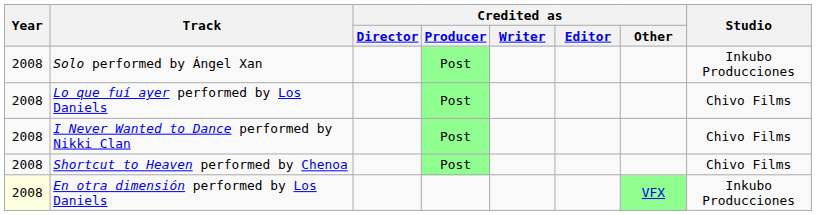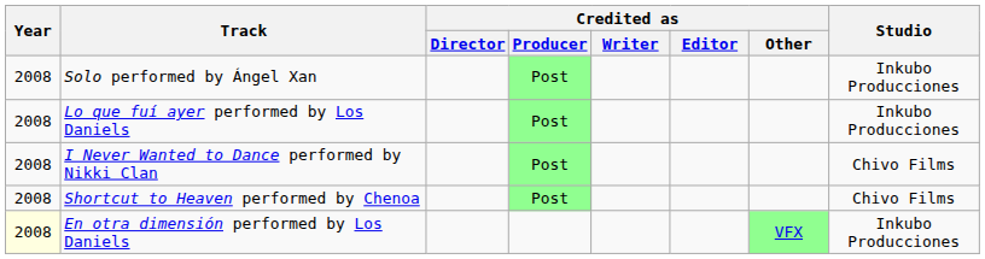Lo que fuí ayer performed by Los Daniels | Studio: Chivo Films -> Inkubo Producciones
